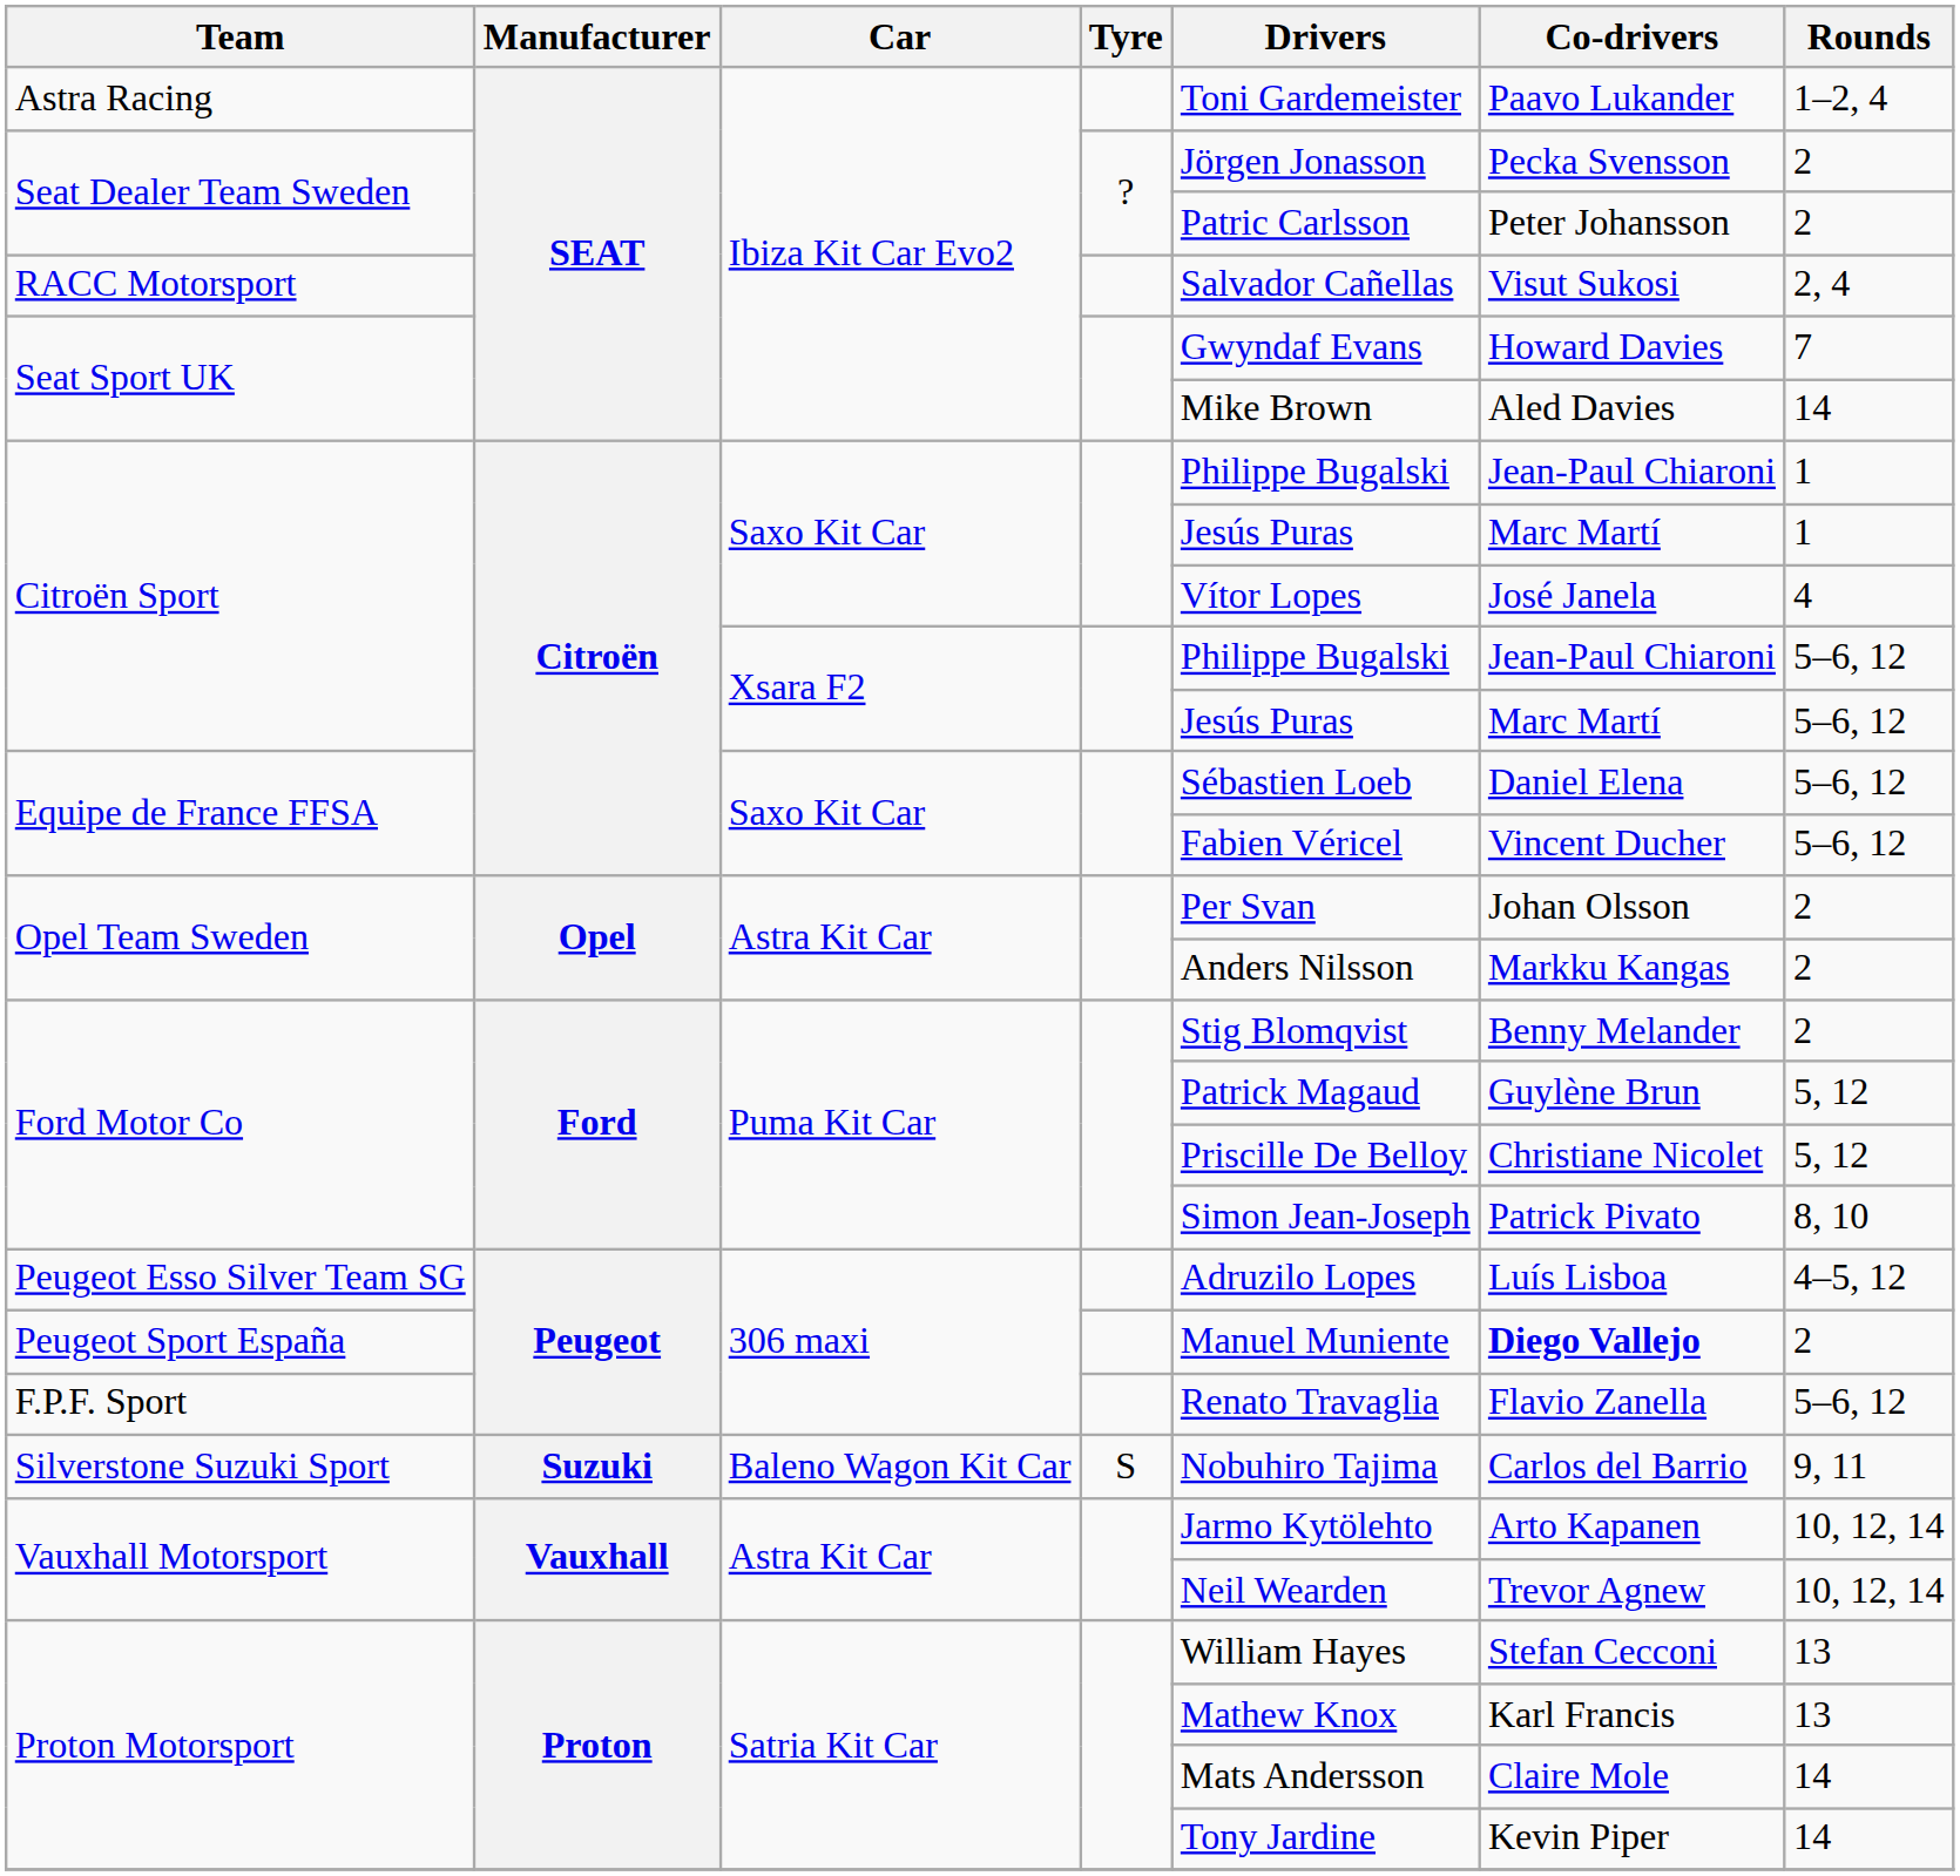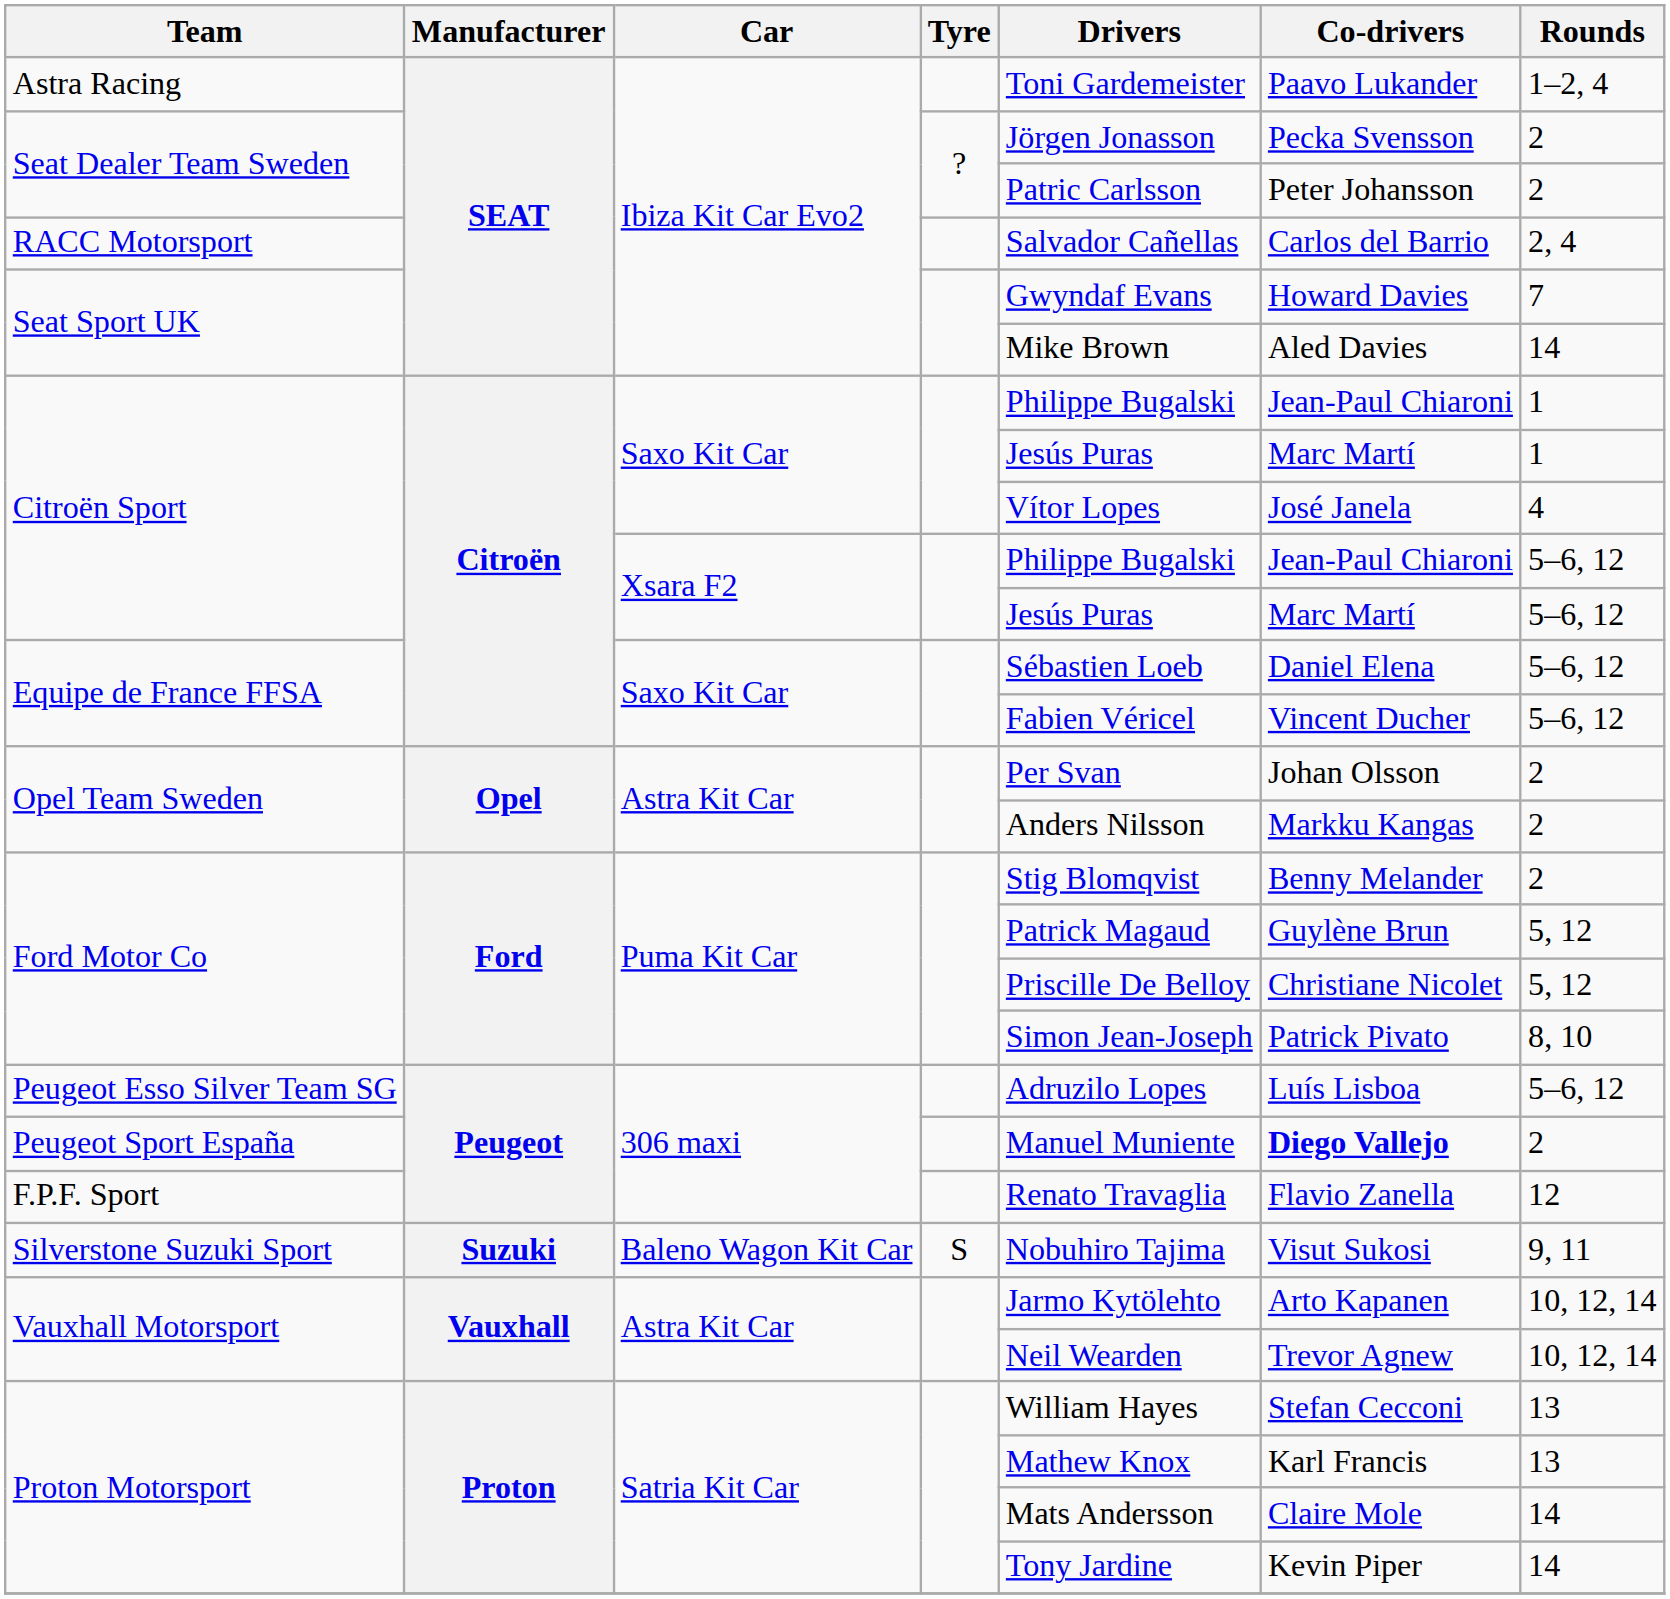RACC Motorsport | Co-drivers: Visut Sukosi -> Carlos del Barrio
Peugeot Esso Silver Team SG | Rounds: 4–5, 12 -> 5–6, 12
F.P.F. Sport | Rounds: 5–6, 12 -> 12
Silverstone Suzuki Sport | Co-drivers: Carlos del Barrio -> Visut Sukosi
